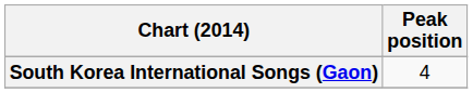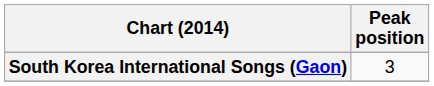South Korea International Songs (Gaon) | Peak position: 4 -> 3
